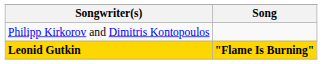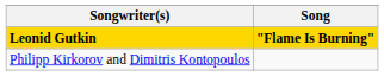rows swapped: Leonid Gutkin <-> Philipp Kirkorov and Dimitris Kontopoulos
